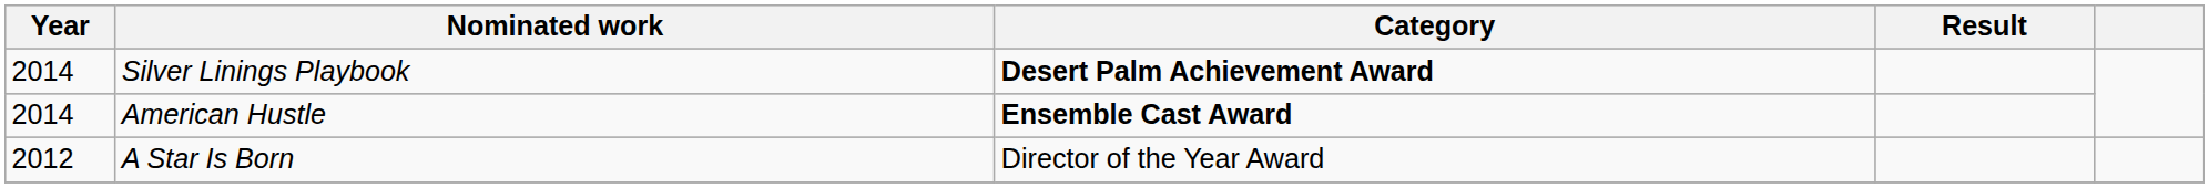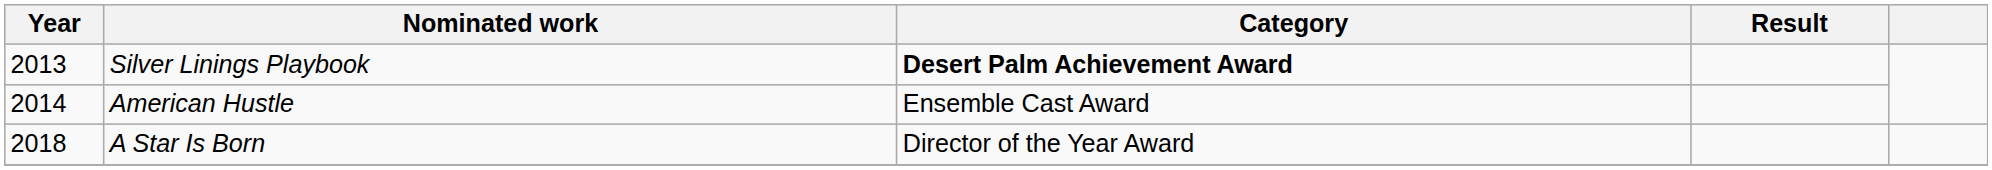Silver Linings Playbook | Year: 2014 -> 2013
American Hustle | Category: bold -> normal
A Star Is Born | Year: 2012 -> 2018
